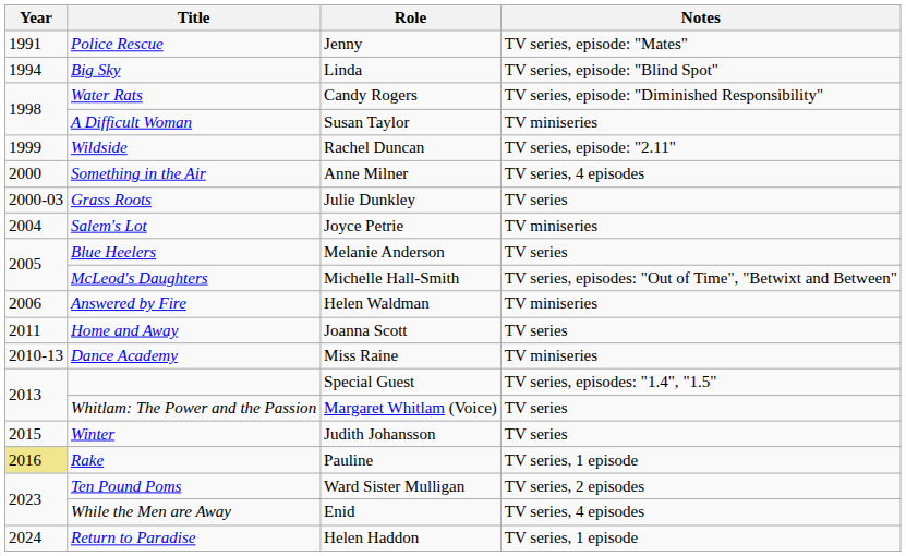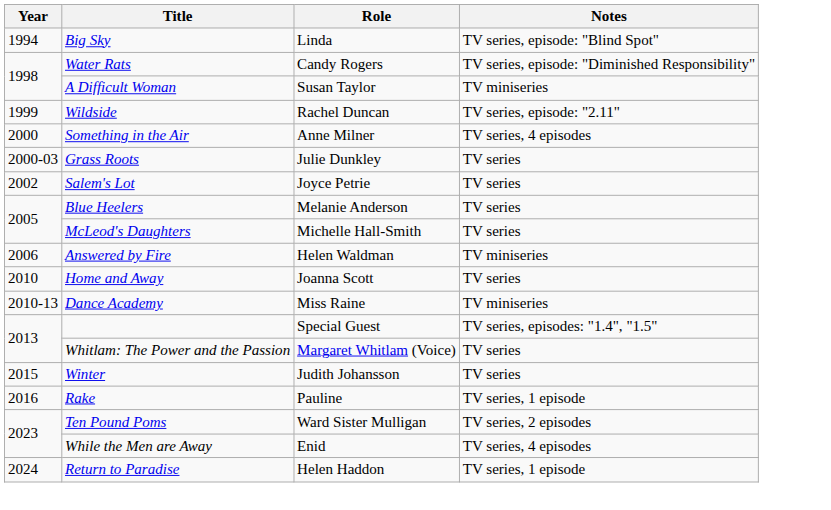- row: 1991 | Police Rescue | Jenny | TV series, episode: "Mates"
Salem's Lot | Year: 2004 -> 2002
Salem's Lot | Notes: TV miniseries -> TV series
McLeod's Daughters | Notes: TV series, episodes: "Out of Time", "Betwixt and Between" -> TV series
Home and Away | Year: 2011 -> 2010
Rake | Year: khaki background -> no background
